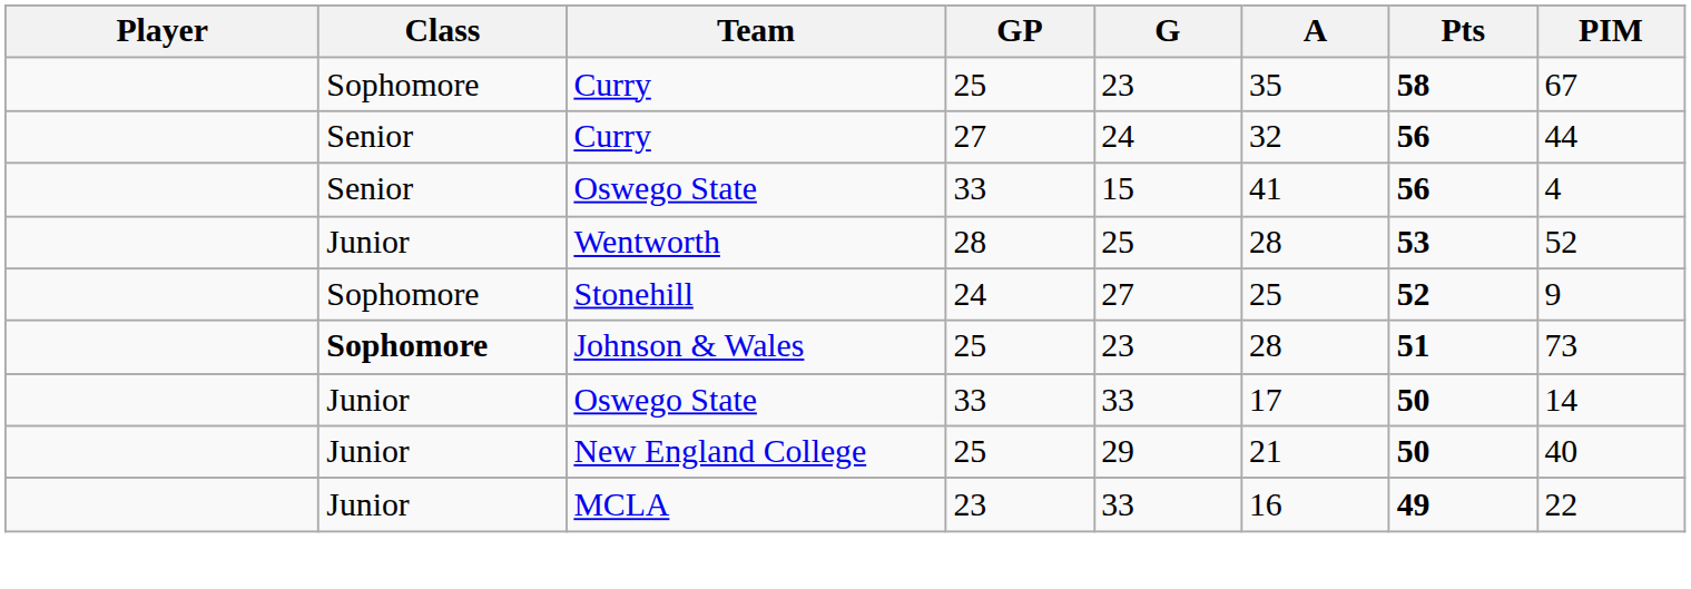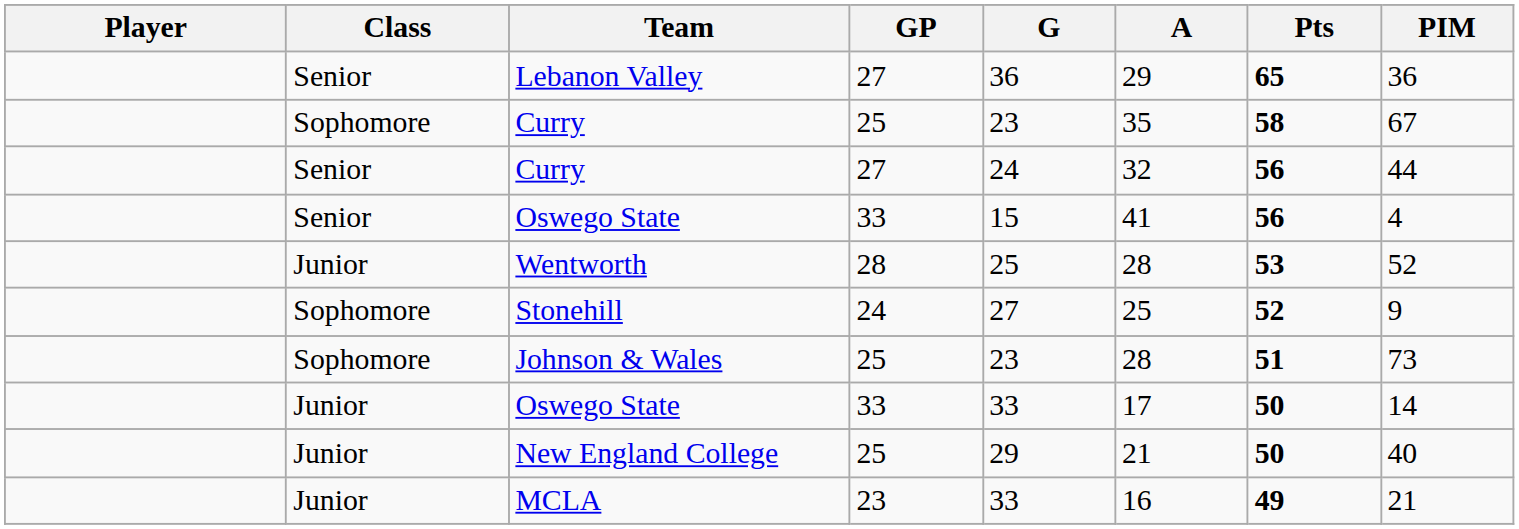+ row: Senior | Lebanon Valley | 27 | 36 | 29 | 65 | 36
Johnson & Wales | Class: bold -> normal
MCLA | PIM: 22 -> 21
